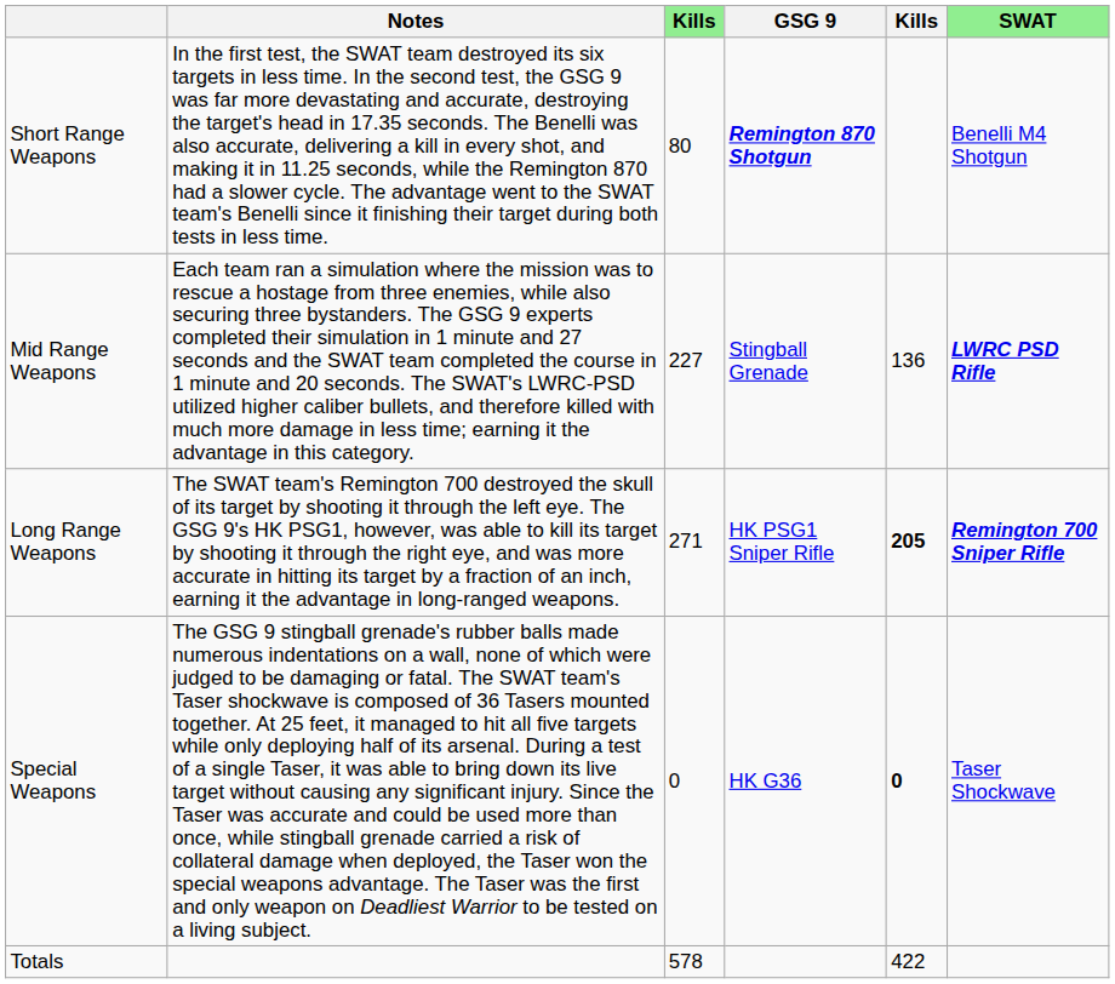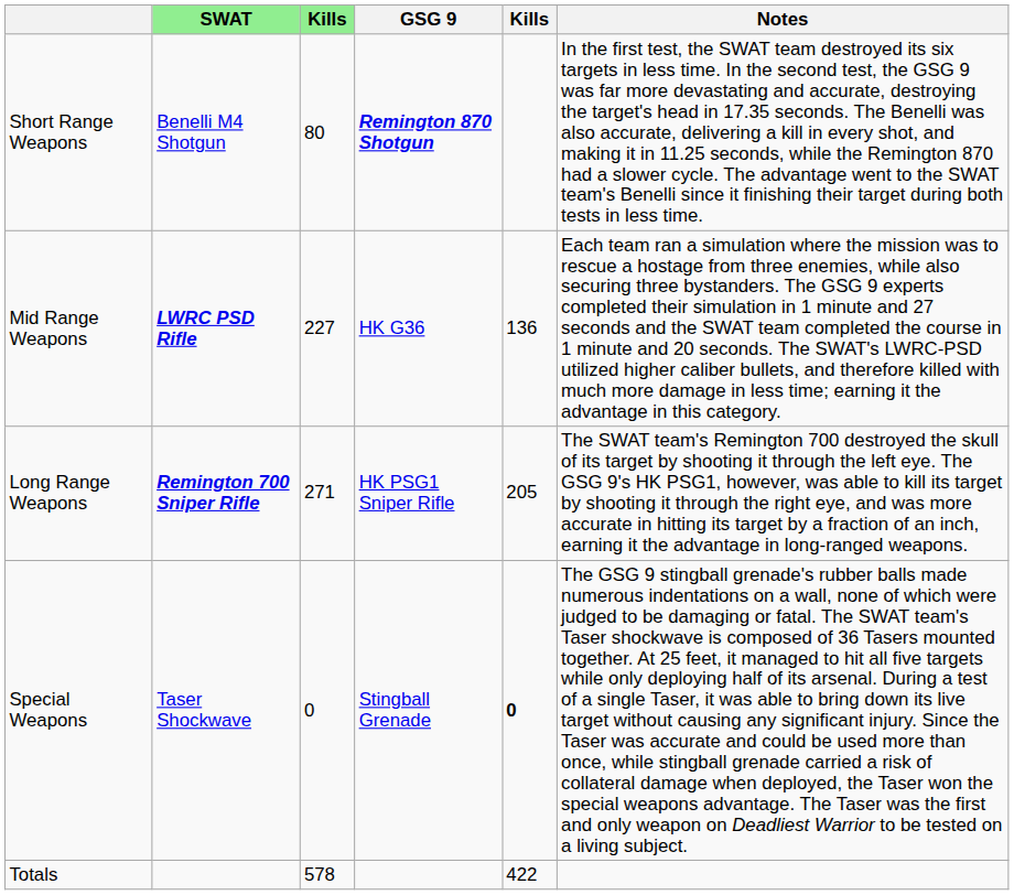columns swapped: SWAT <-> Notes
Mid Range Weapons | GSG 9: Stingball Grenade -> HK G36
Long Range Weapons | column 5: bold -> normal
Special Weapons | GSG 9: HK G36 -> Stingball Grenade
